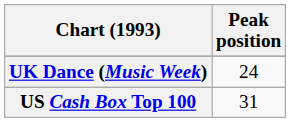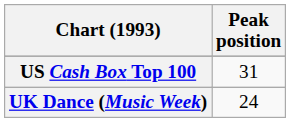rows swapped: UK Dance (Music Week) <-> US Cash Box Top 100
